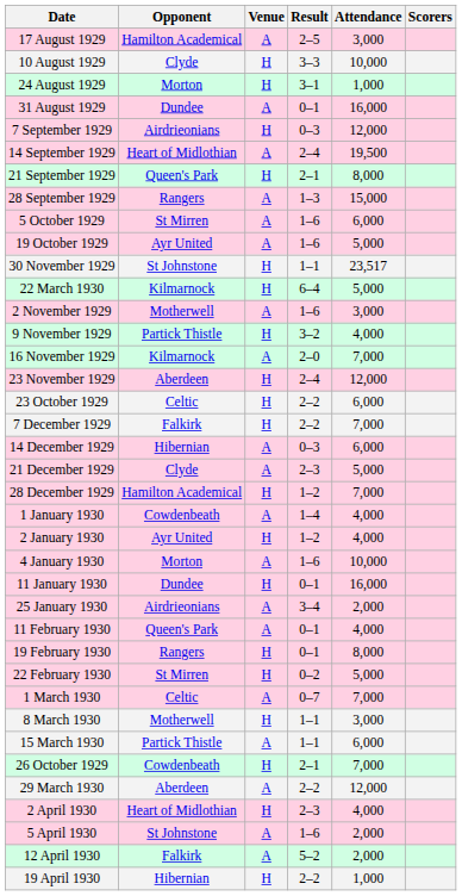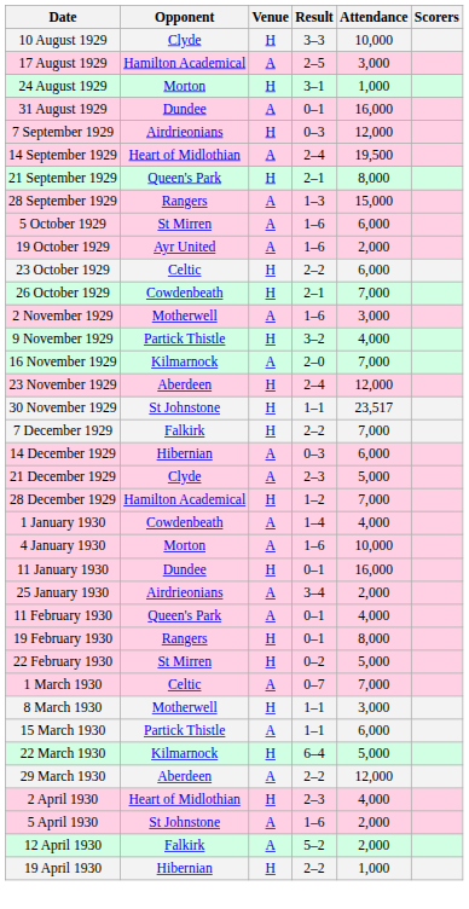rows swapped: 10 August 1929 <-> 17 August 1929
19 October 1929 | Attendance: 5,000 -> 2,000
rows swapped: 23 October 1929 <-> 30 November 1929
rows swapped: 26 October 1929 <-> 22 March 1930
- row: 2 January 1930 | Ayr United | H | 1–2 | 4,000
